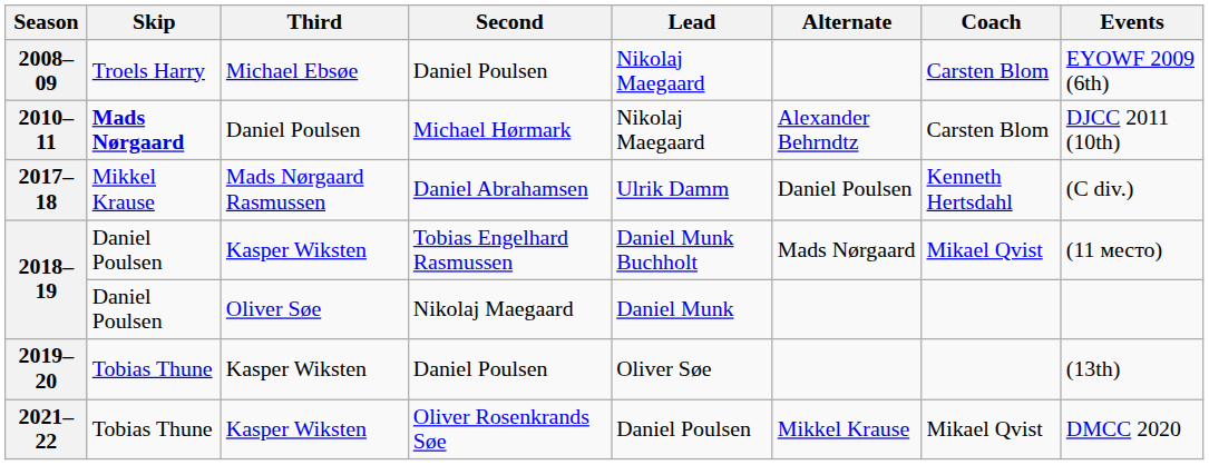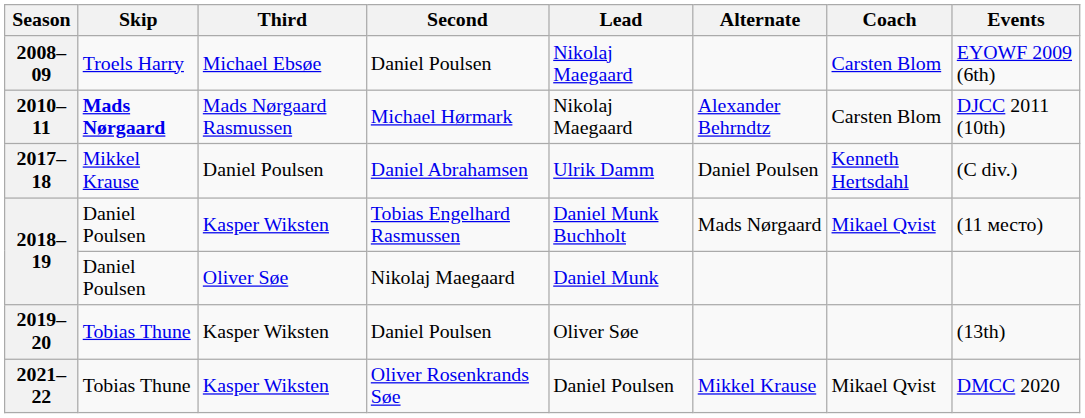2010–11 | Third: Daniel Poulsen -> Mads Nørgaard Rasmussen
2017–18 | Third: Mads Nørgaard Rasmussen -> Daniel Poulsen
